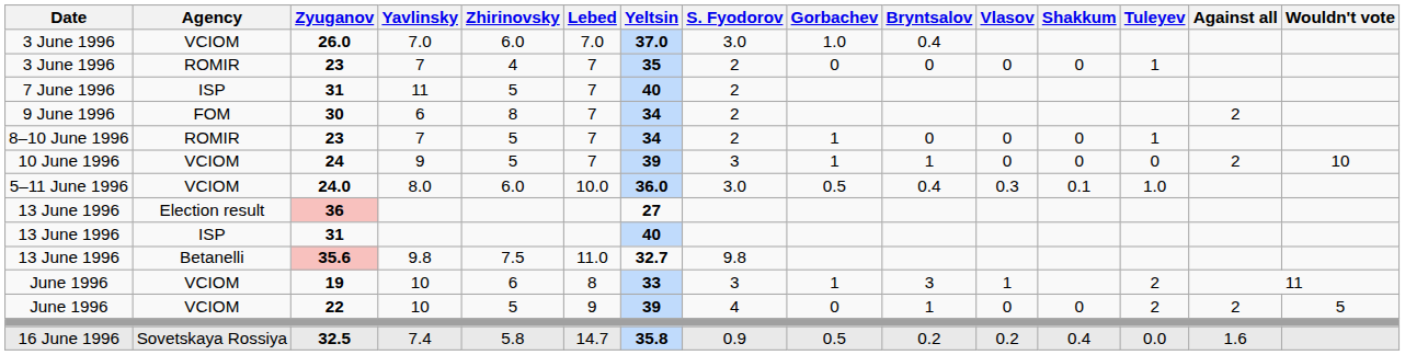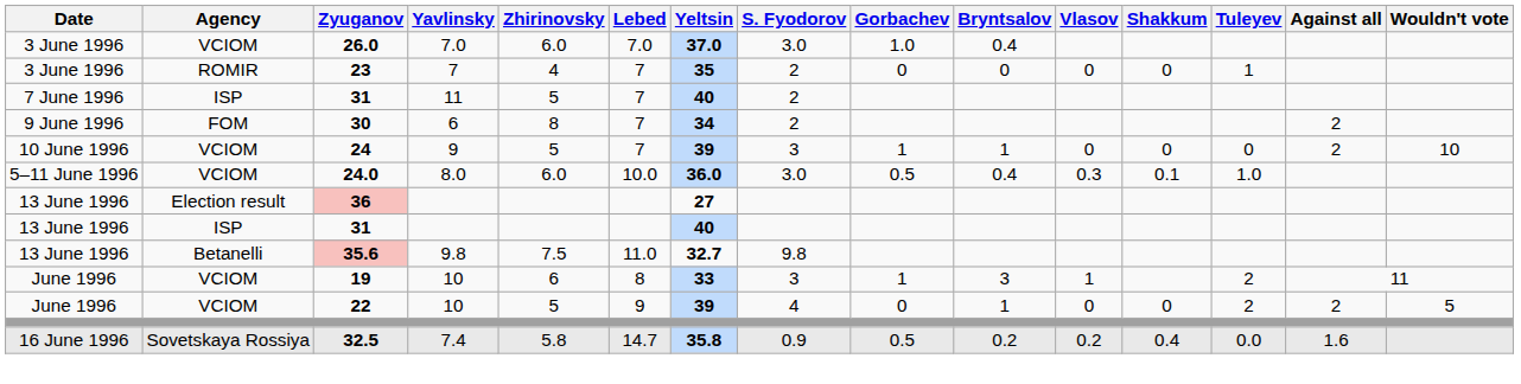- row: 8–10 June 1996 | ROMIR | 23 | 7 | 5 | 7 | 34 | 2 | 1 | 0 | 0 | 0 | 1
